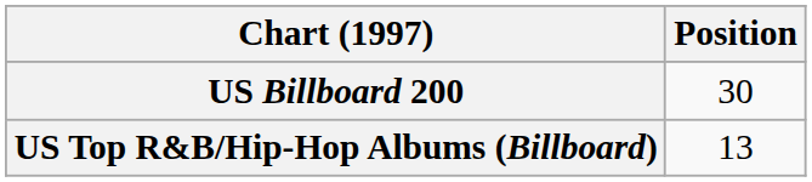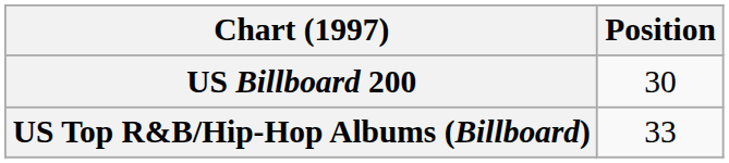US Top R&B/Hip-Hop Albums (Billboard) | Position: 13 -> 33
